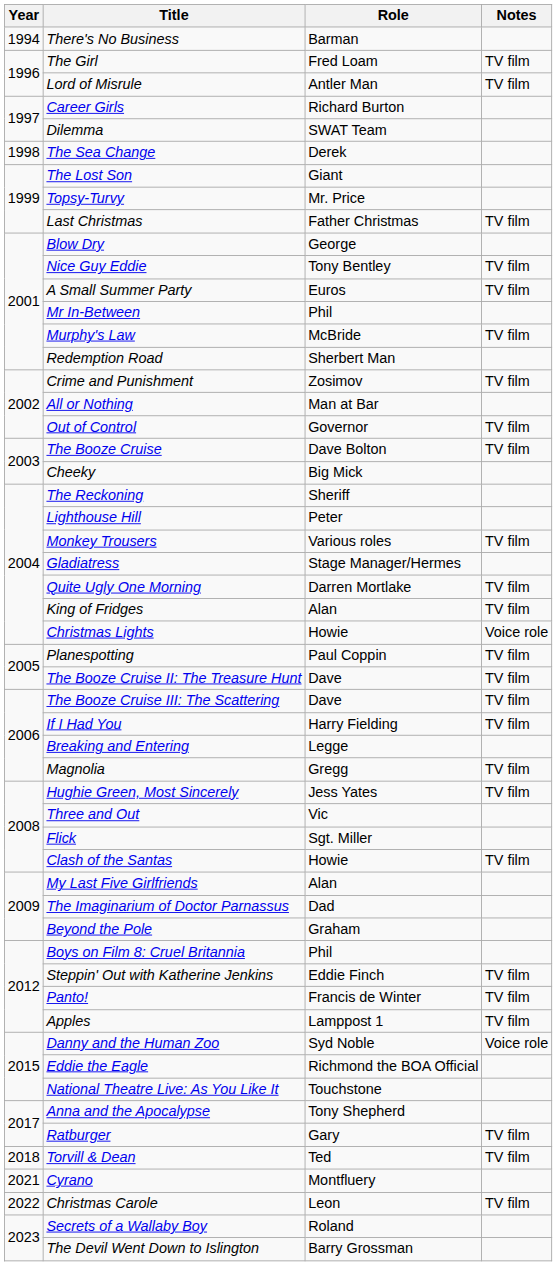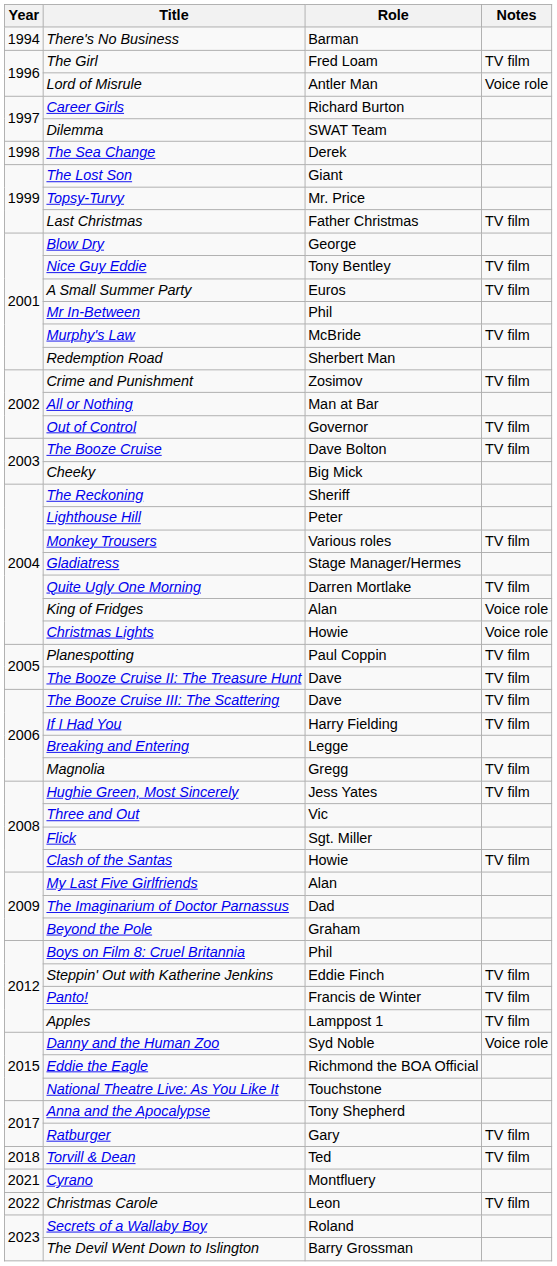Lord of Misrule | Notes: TV film -> Voice role
King of Fridges | Notes: TV film -> Voice role
